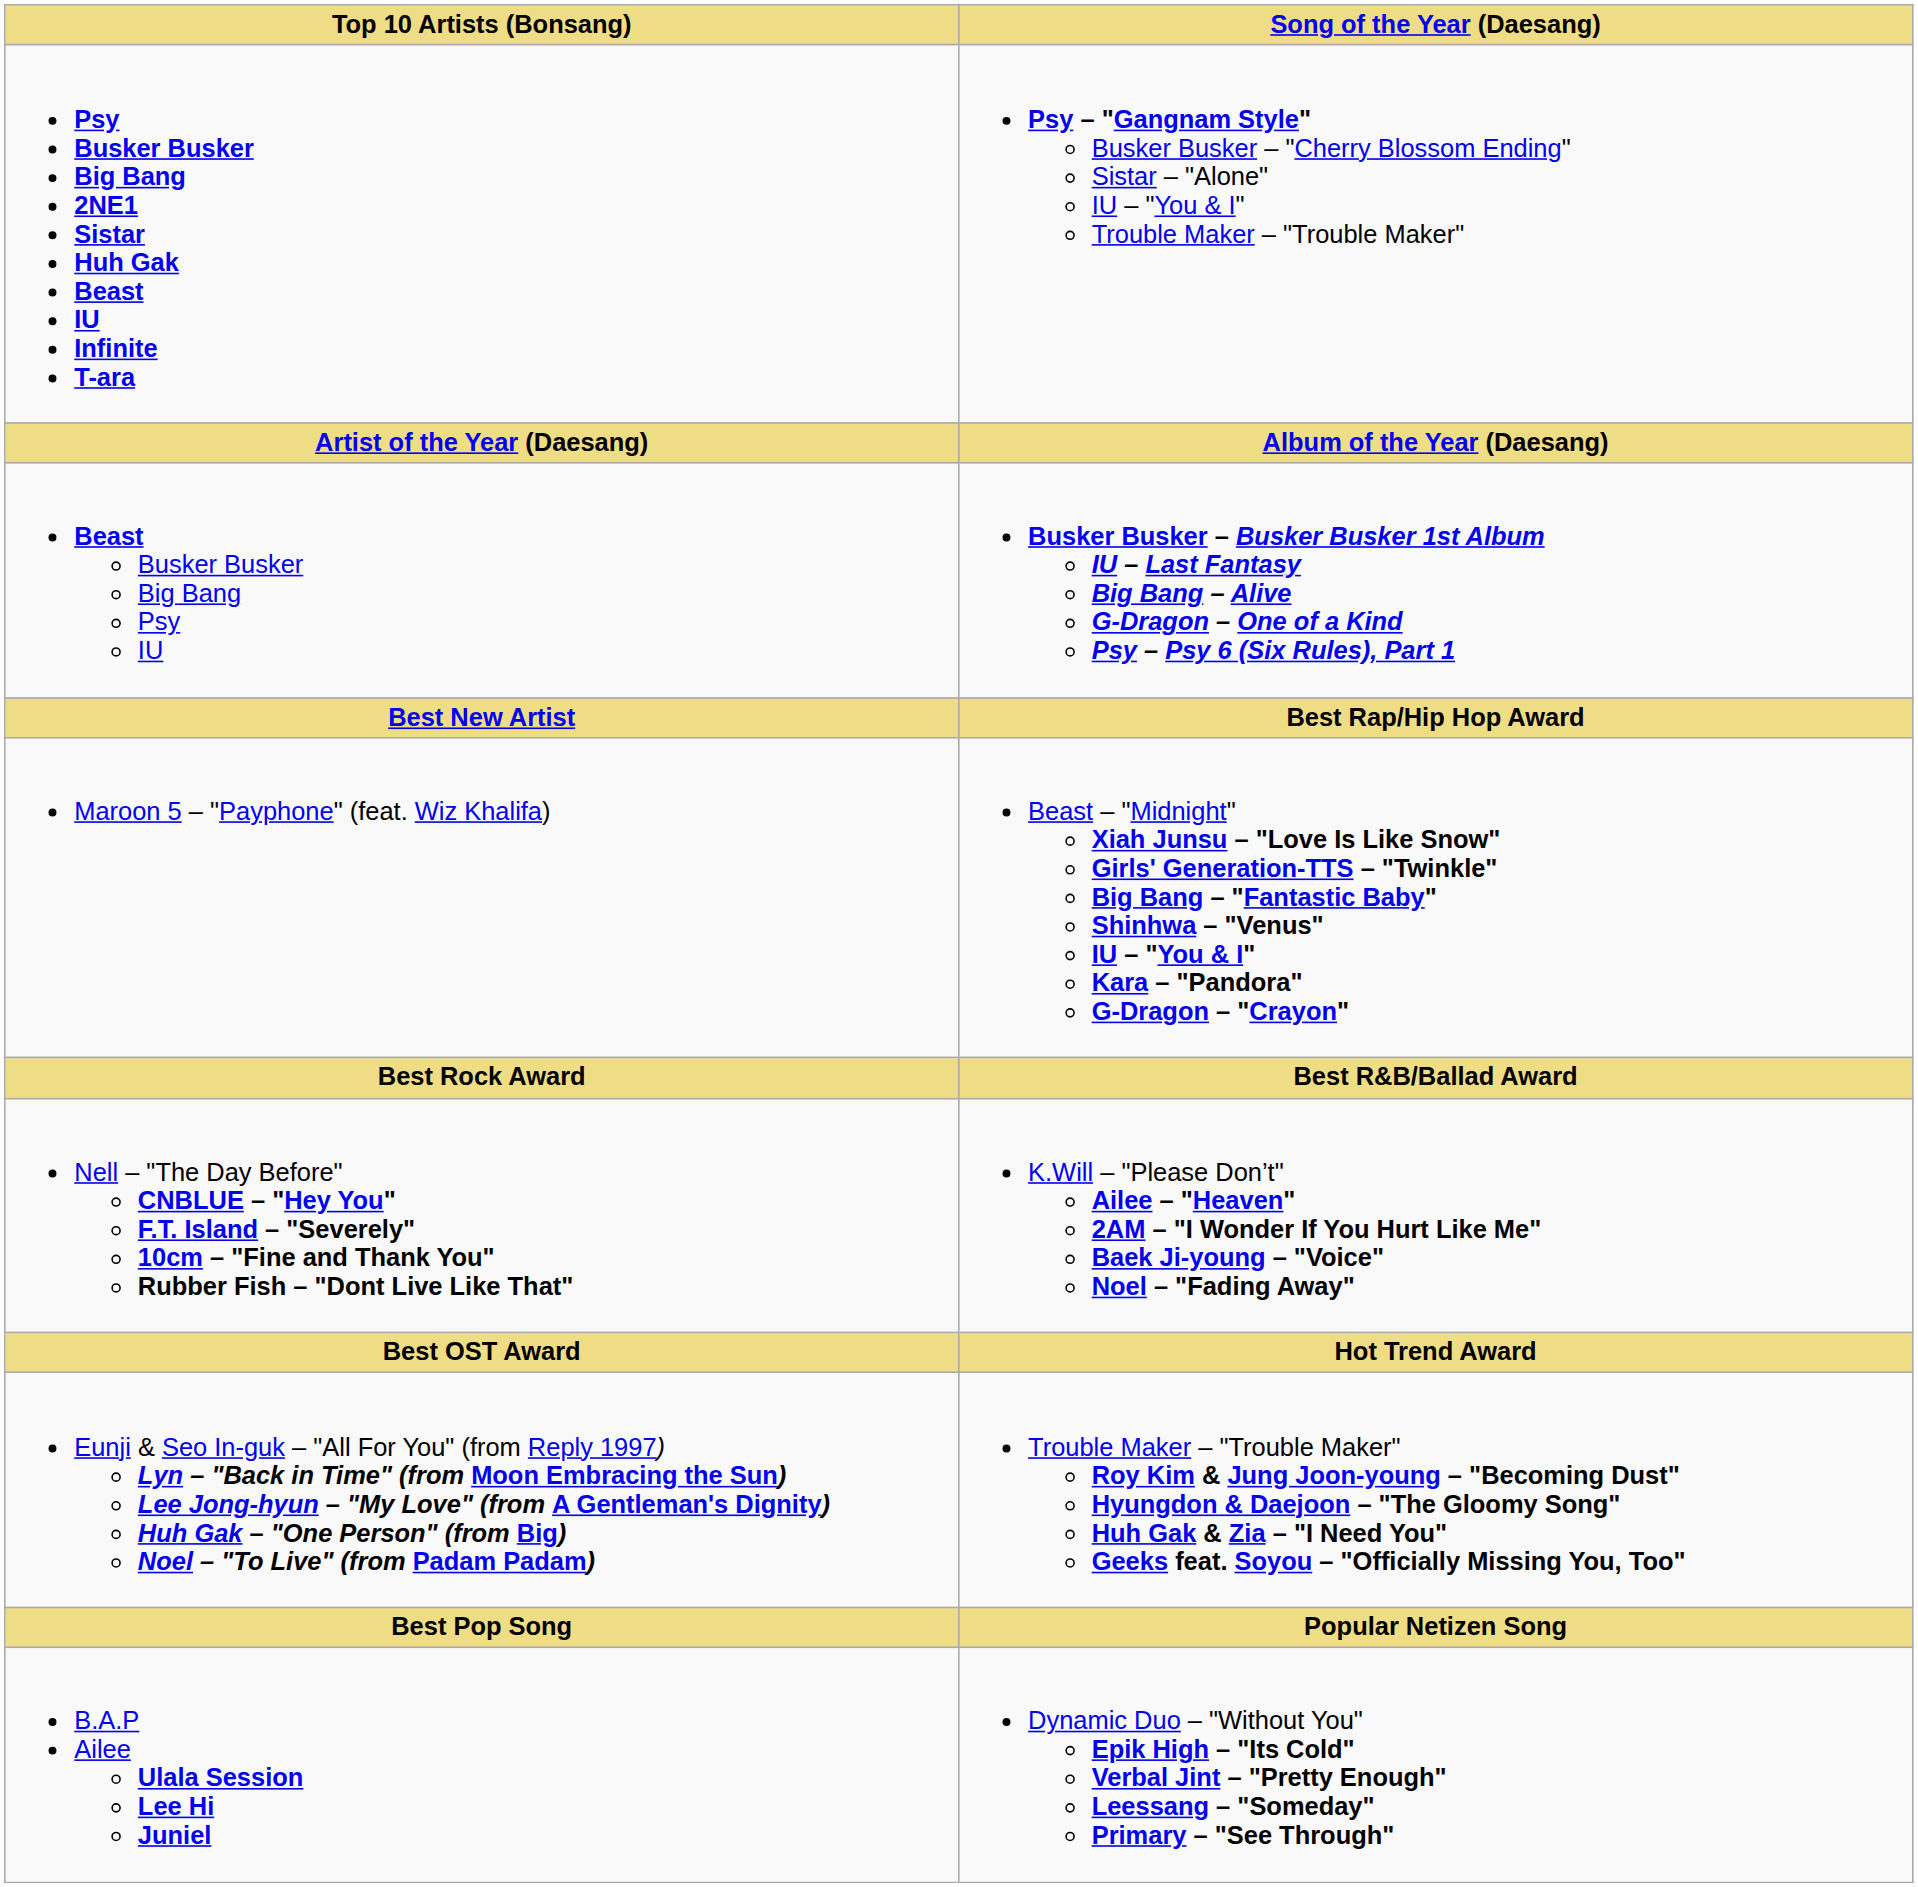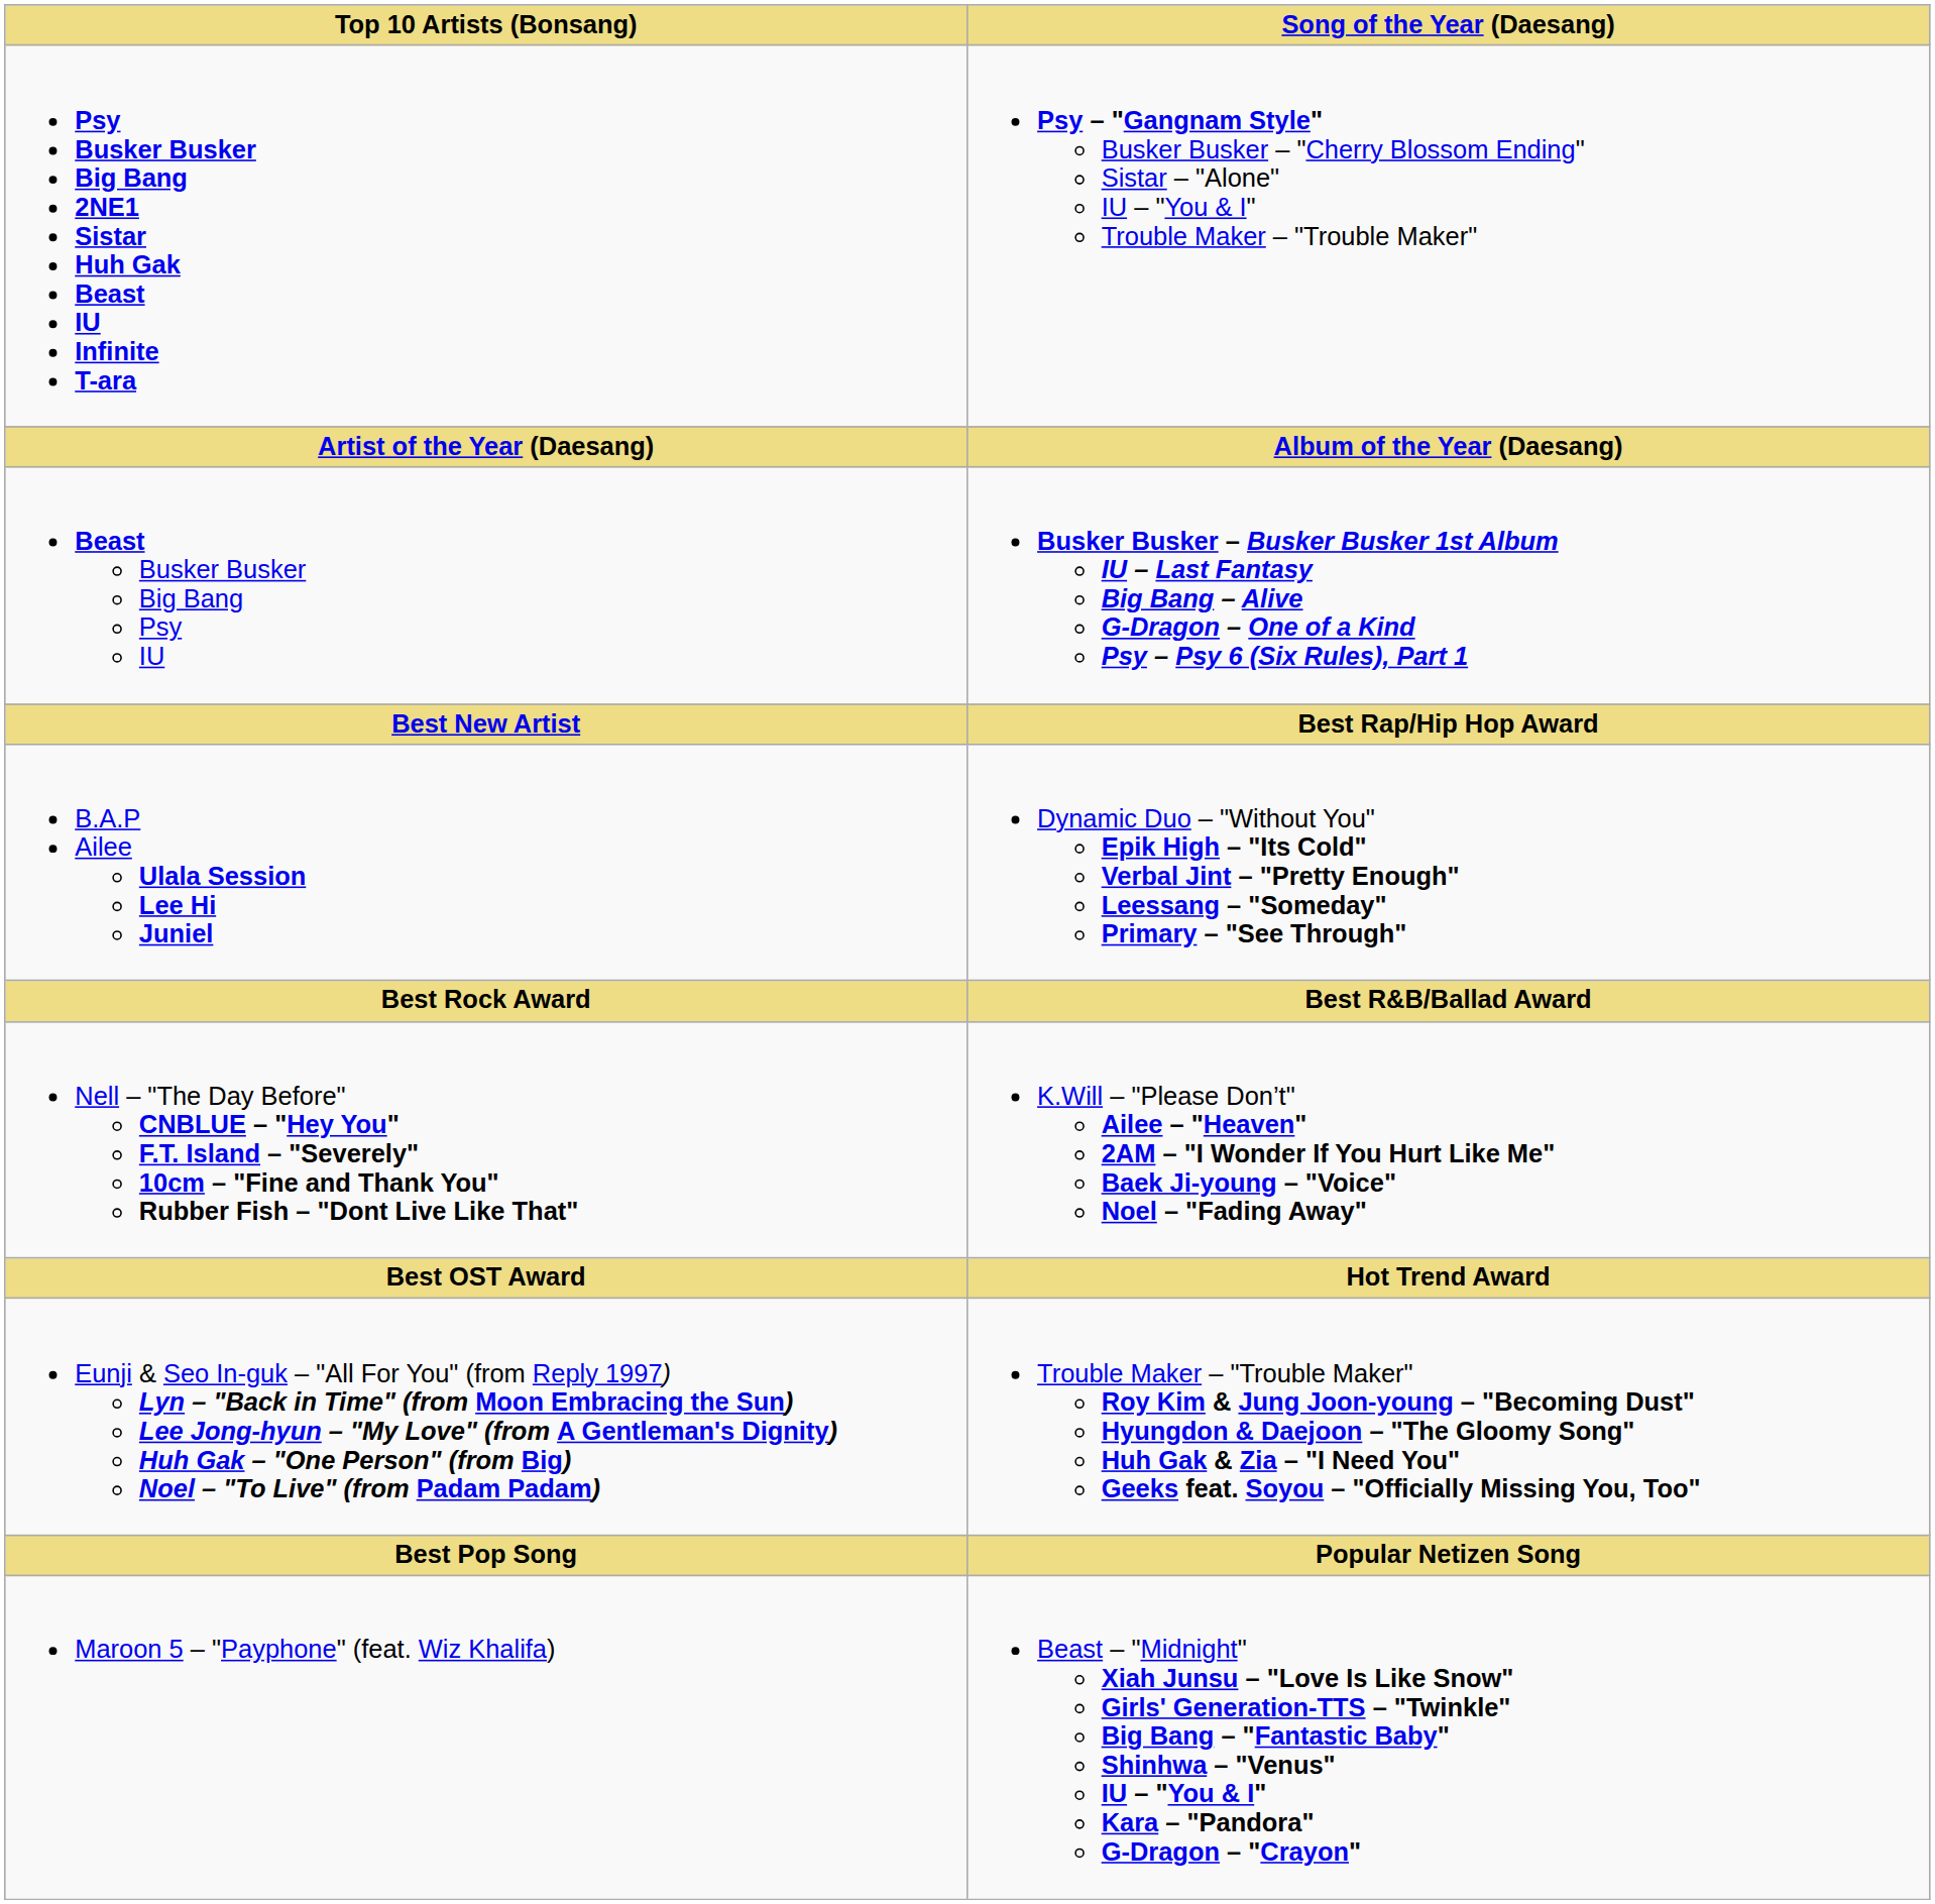rows swapped: B.A.P Ailee Ulala Session Lee Hi Juniel <-> Maroon 5 – "Payphone" (feat. Wiz Khalifa)
